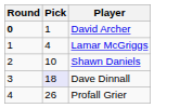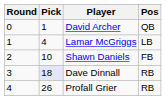+ column: Pos | QB | LB | FB | RB | RB
David Archer | Round: bold -> normal
